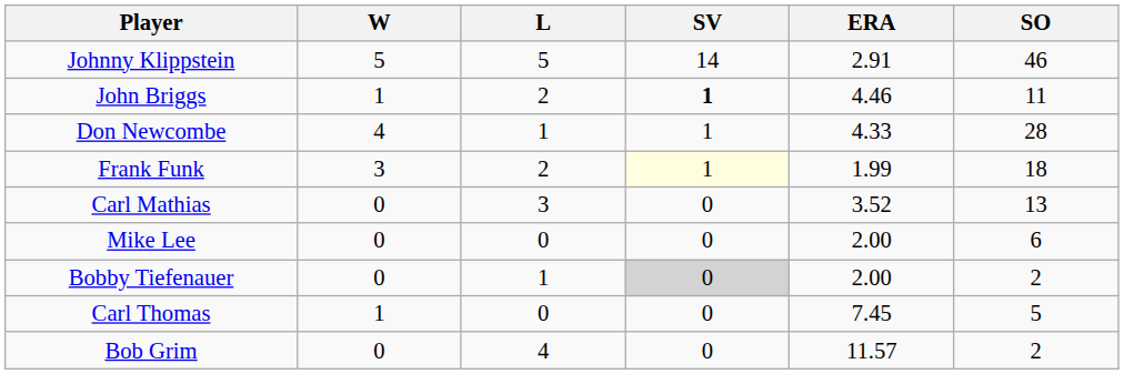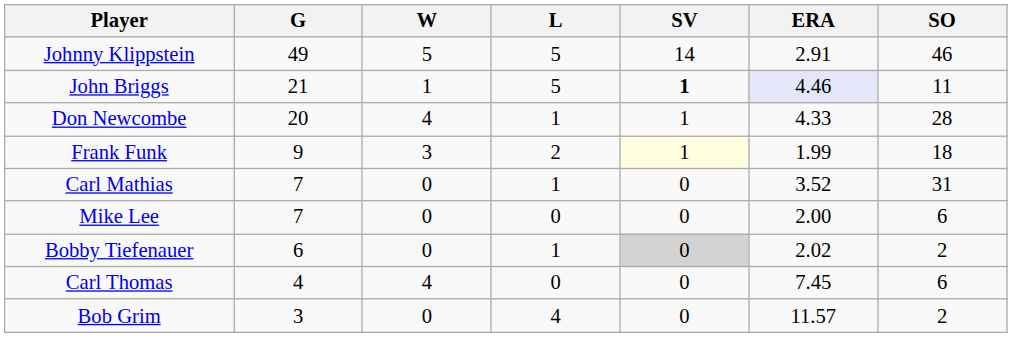+ column: G | 49 | 21 | 20 | 9 | 7 | 7 | 6 | 4 | 3
John Briggs | L: 2 -> 5
John Briggs | ERA: no background -> lavender background
Carl Mathias | L: 3 -> 1
Carl Mathias | SO: 13 -> 31
Bobby Tiefenauer | ERA: 2.00 -> 2.02
Carl Thomas | W: 1 -> 4
Carl Thomas | SO: 5 -> 6
